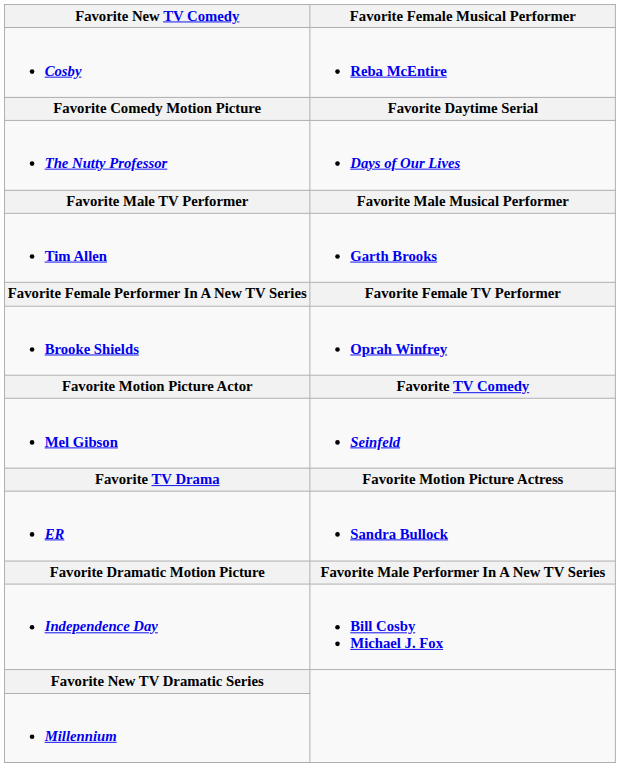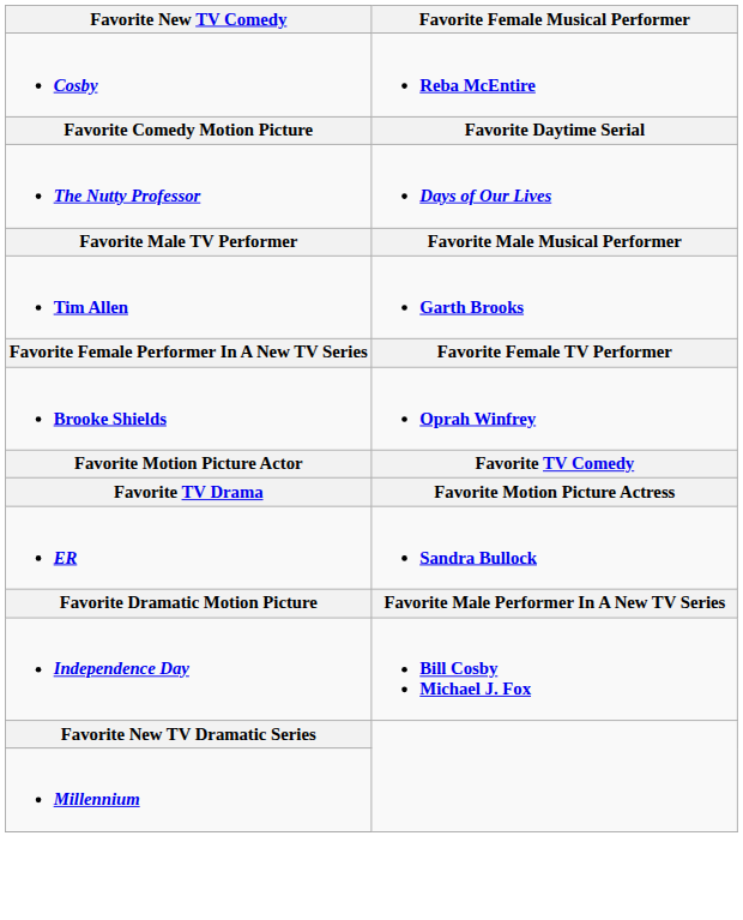- row: Mel Gibson | Seinfeld
